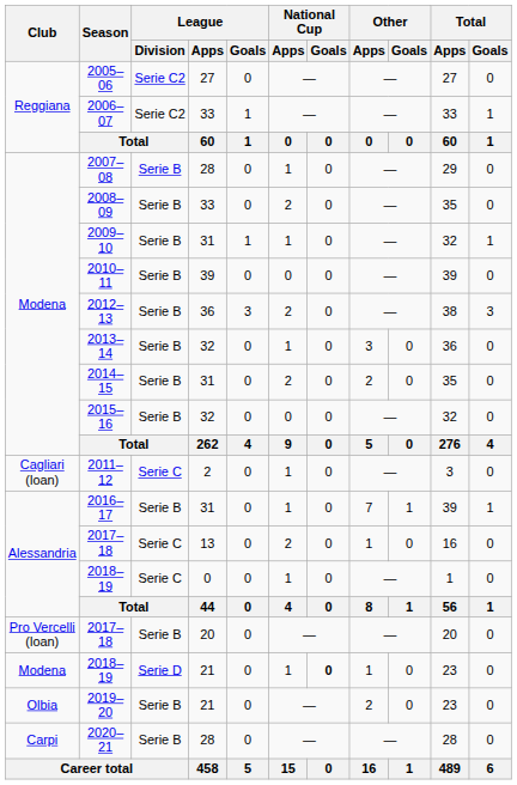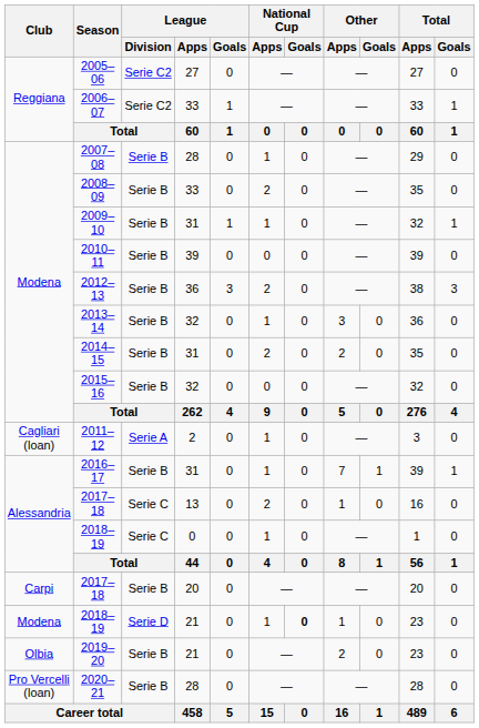2011–12 | League / Division: Serie C -> Serie A
2017–18 / 20 | Club: Pro Vercelli (loan) -> Carpi
2020–21 | Club: Carpi -> Pro Vercelli (loan)
